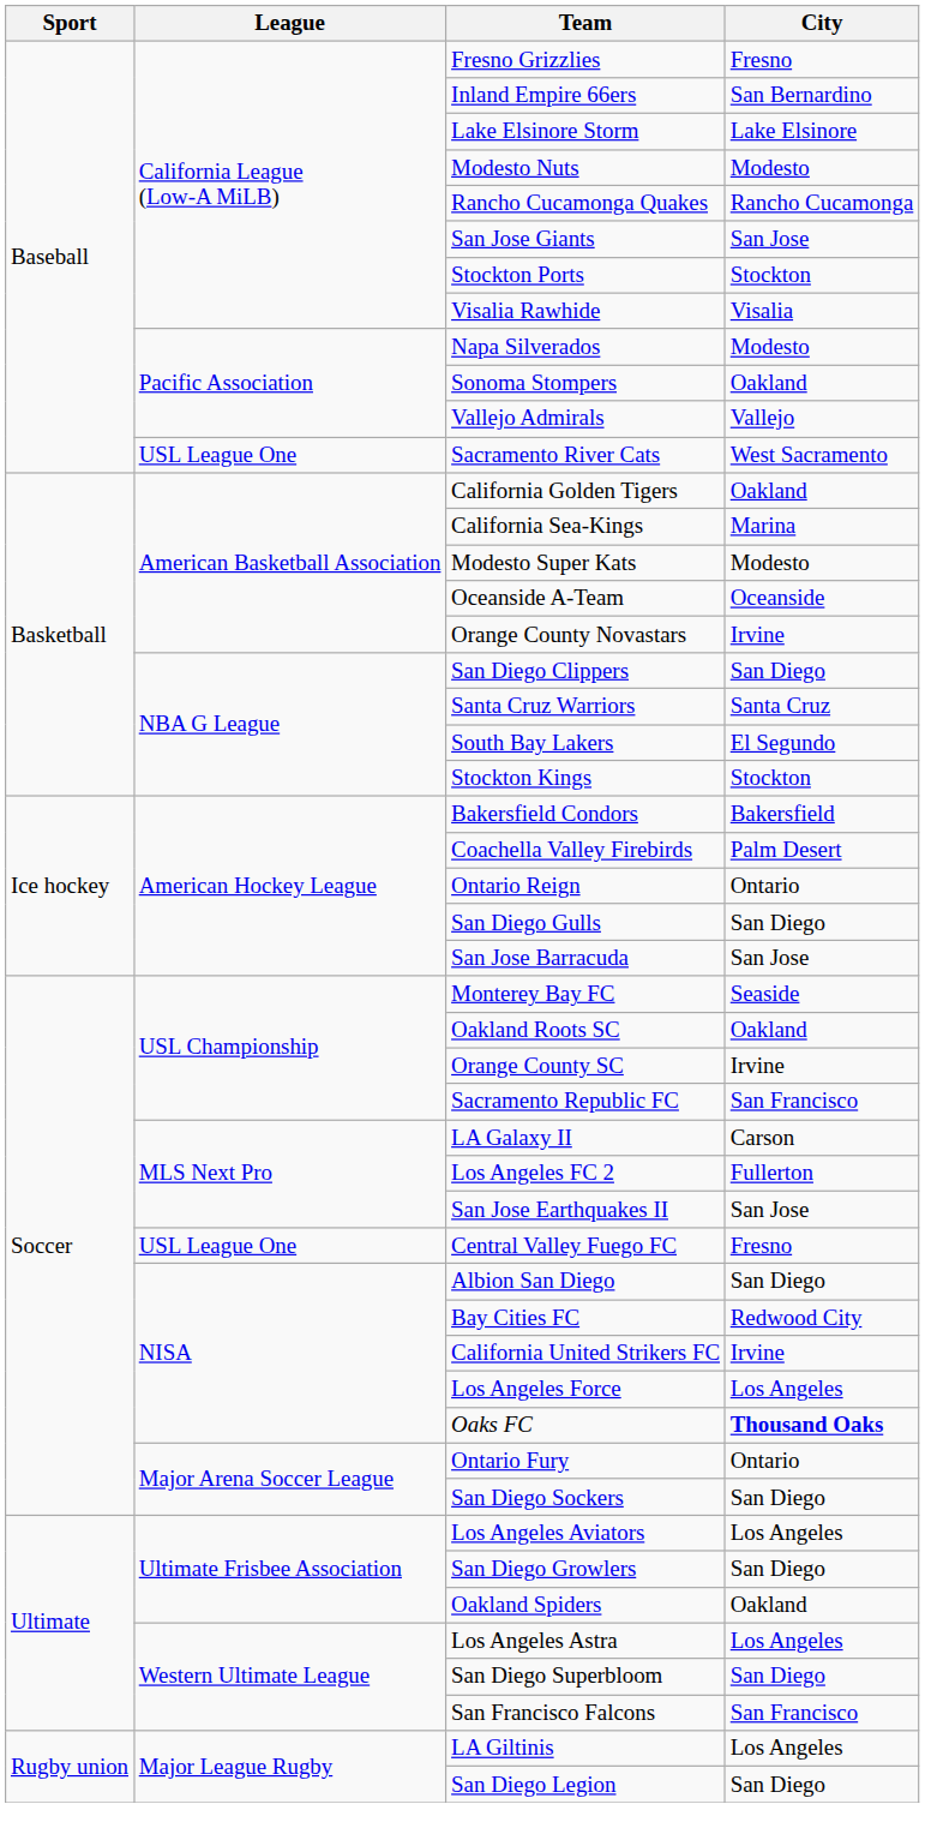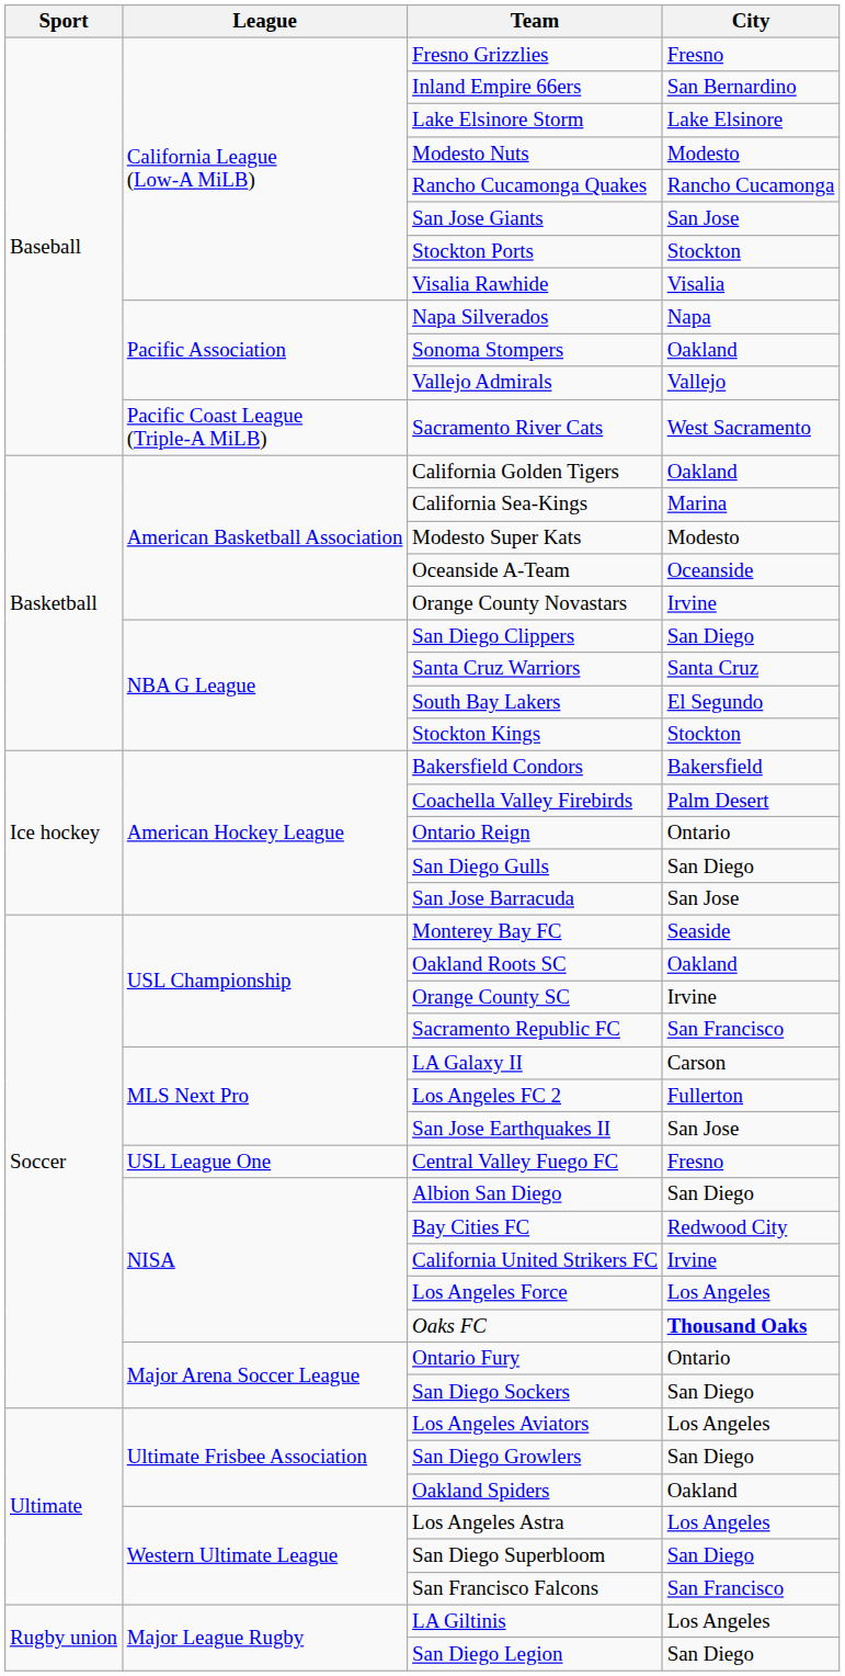Napa Silverados | City: Modesto -> Napa
Sacramento River Cats | League: USL League One -> Pacific Coast League (Triple-A MiLB)
